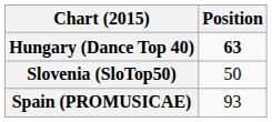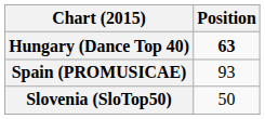rows swapped: Spain (PROMUSICAE) <-> Slovenia (SloTop50)
